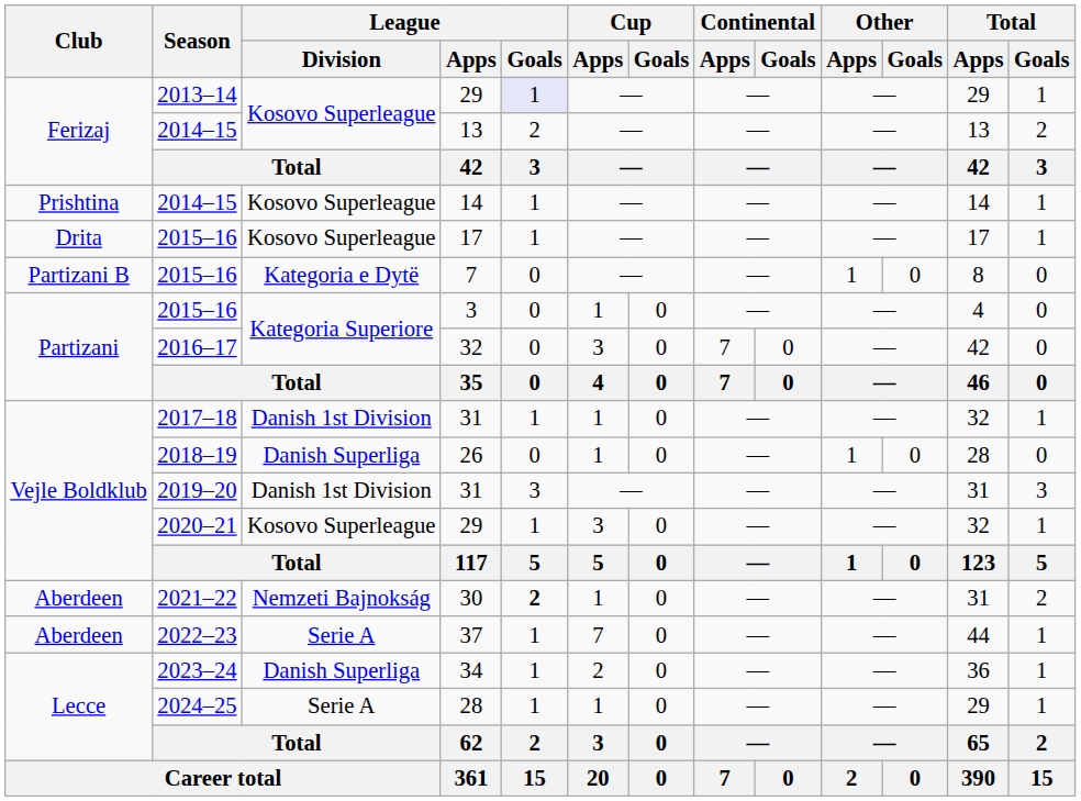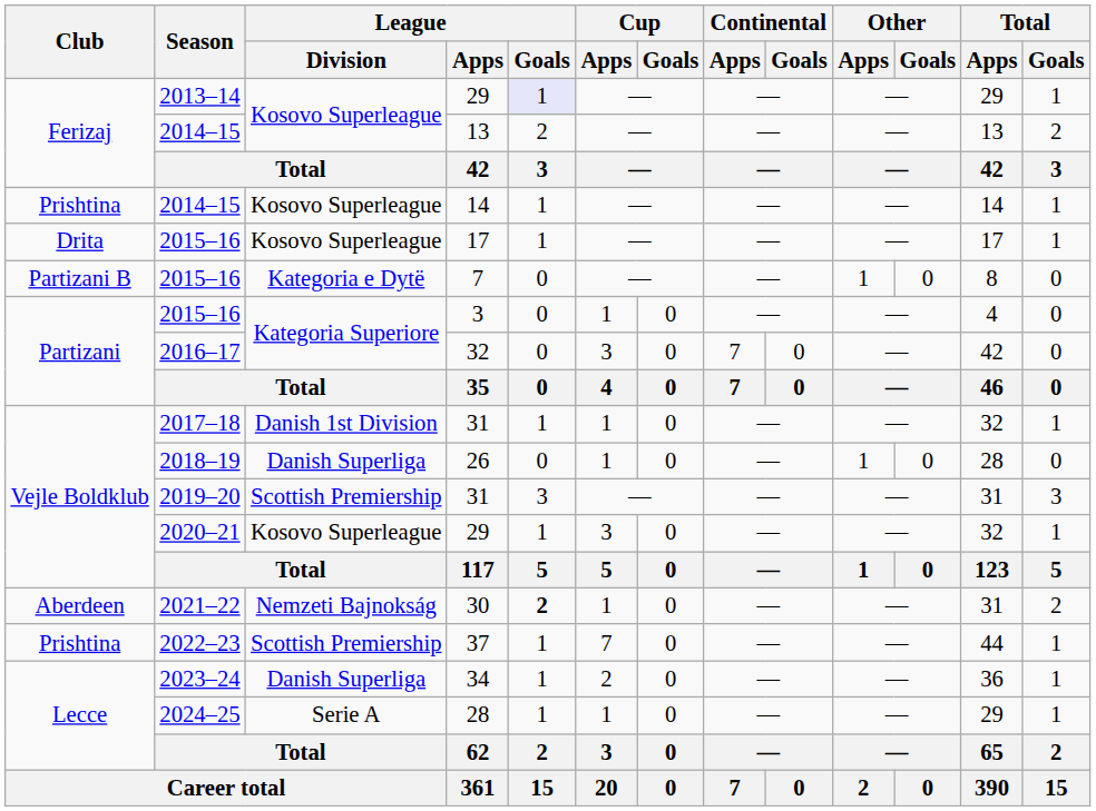2019–20 / 31 | League / Division: Danish 1st Division -> Scottish Premiership
37 | Club: Aberdeen -> Prishtina
37 | League / Division: Serie A -> Scottish Premiership
